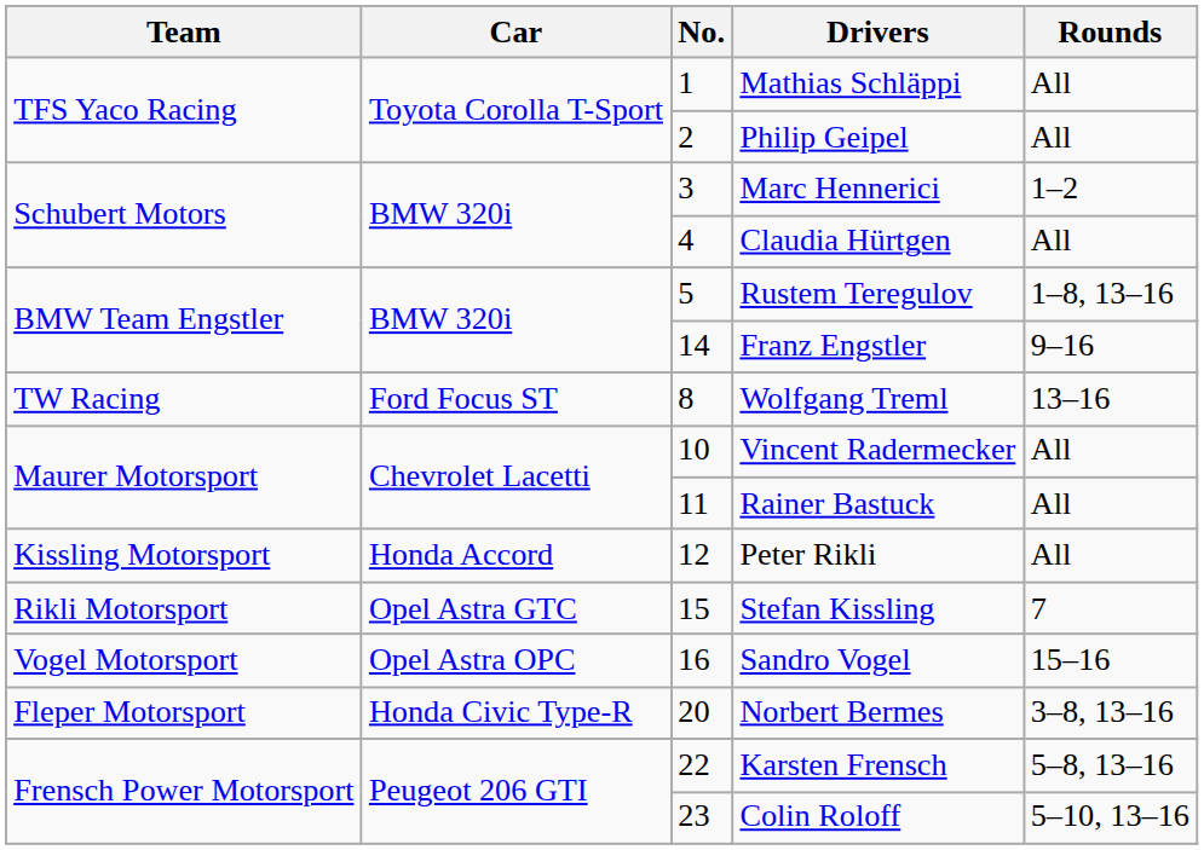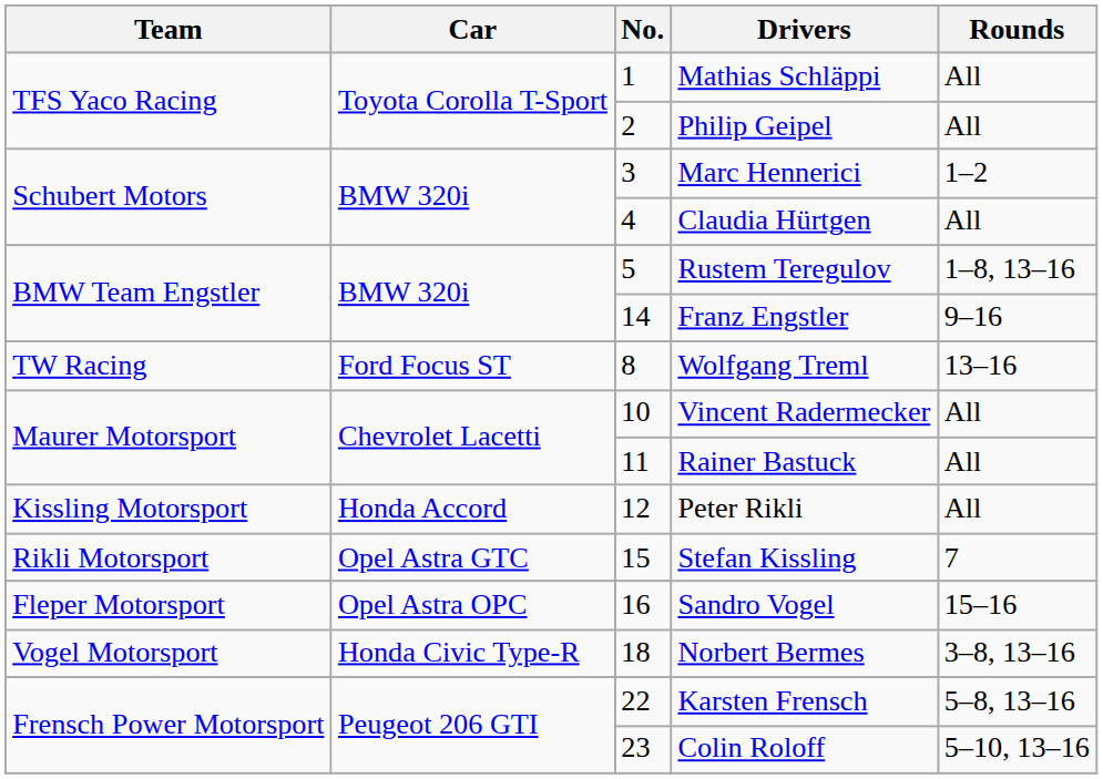Sandro Vogel | Team: Vogel Motorsport -> Fleper Motorsport
Norbert Bermes | Team: Fleper Motorsport -> Vogel Motorsport
Norbert Bermes | No.: 20 -> 18
